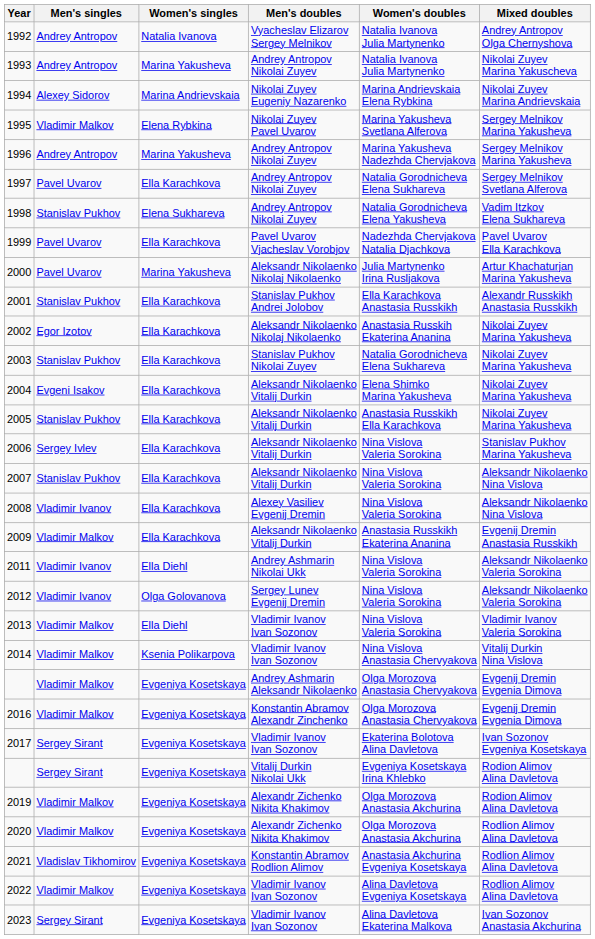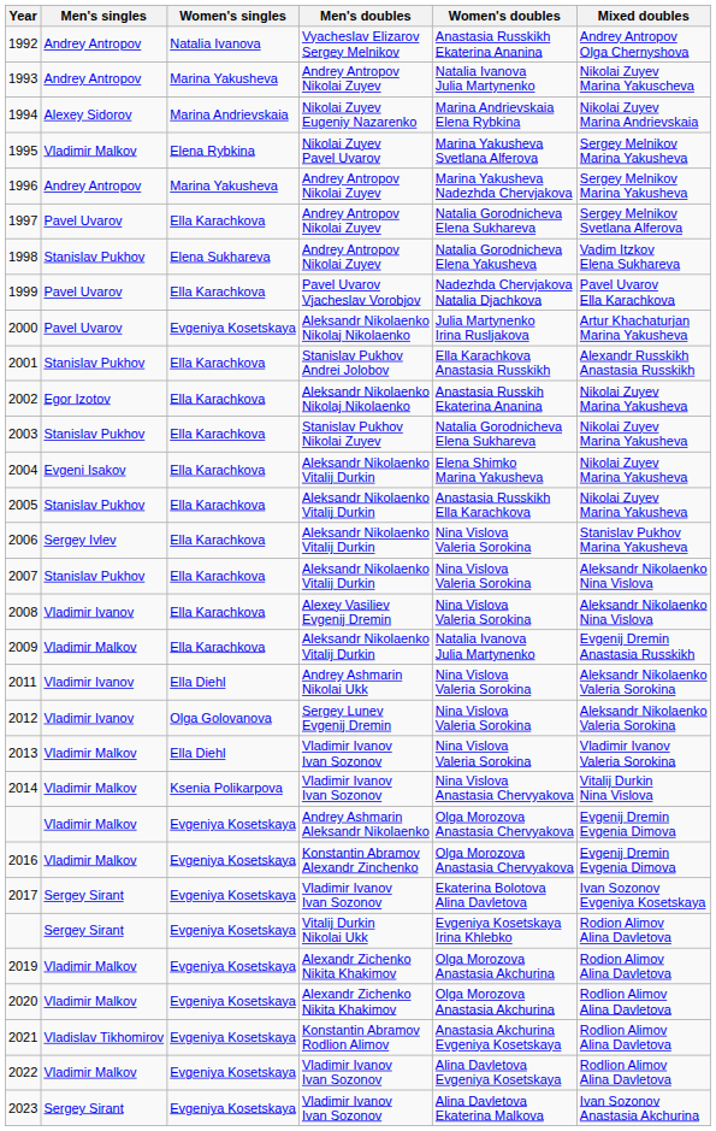1992 | Women's doubles: Natalia Ivanova Julia Martynenko -> Anastasia Russkikh Ekaterina Ananina
2000 | Women's singles: Marina Yakusheva -> Evgeniya Kosetskaya
2009 | Women's doubles: Anastasia Russkikh Ekaterina Ananina -> Natalia Ivanova Julia Martynenko
